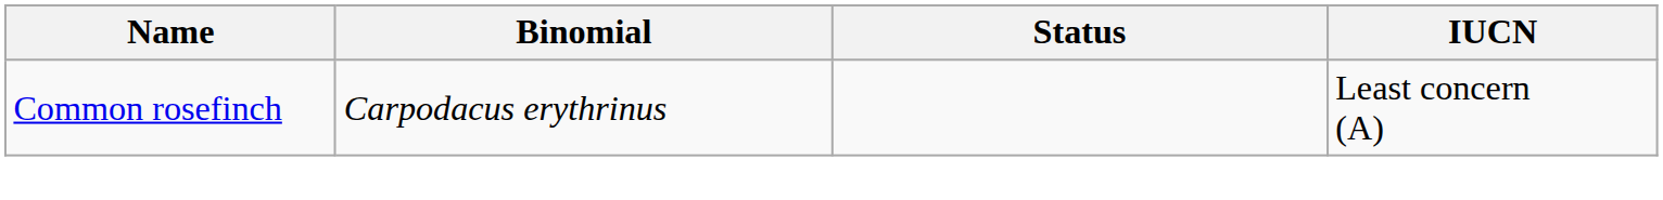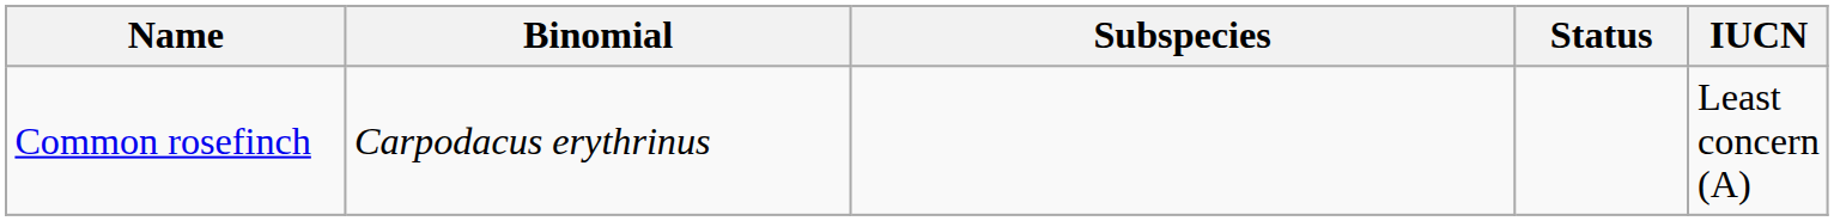+ column: Subspecies
